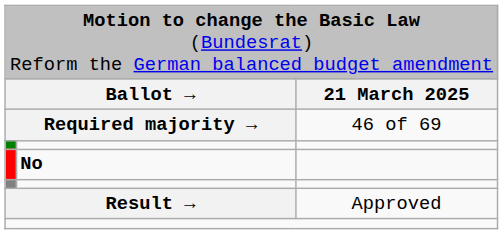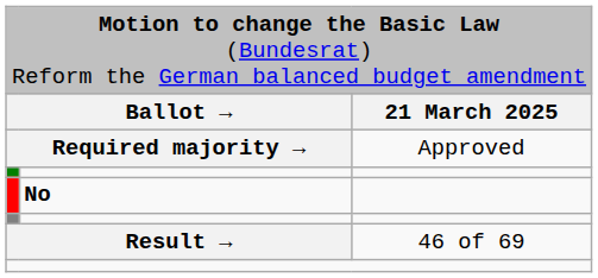Required majority → | column 3: 46 of 69 -> Approved
Result → | column 3: Approved -> 46 of 69
